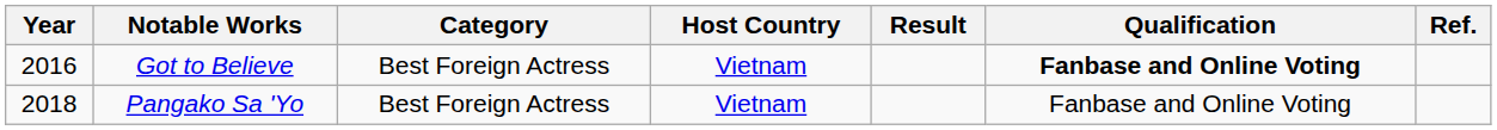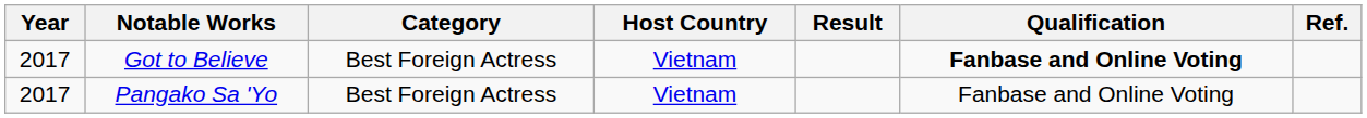Got to Believe | Year: 2016 -> 2017
Pangako Sa 'Yo | Year: 2018 -> 2017
